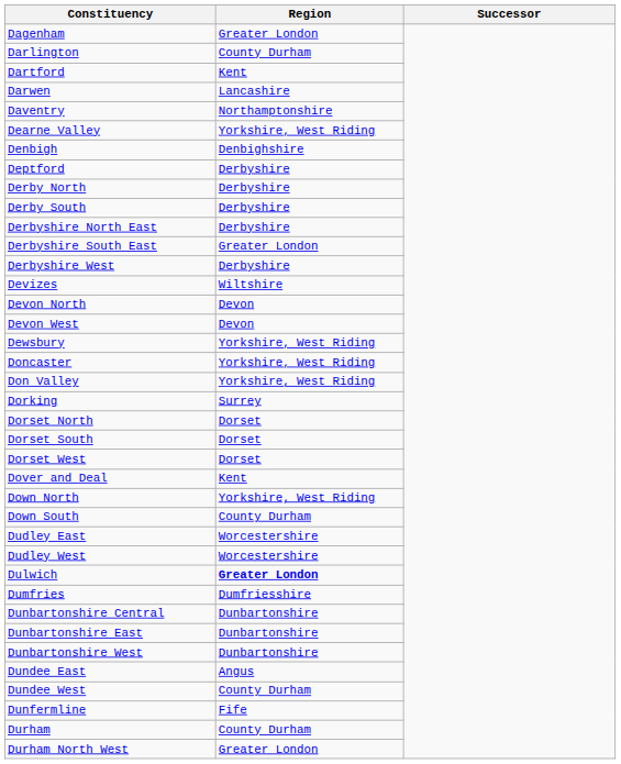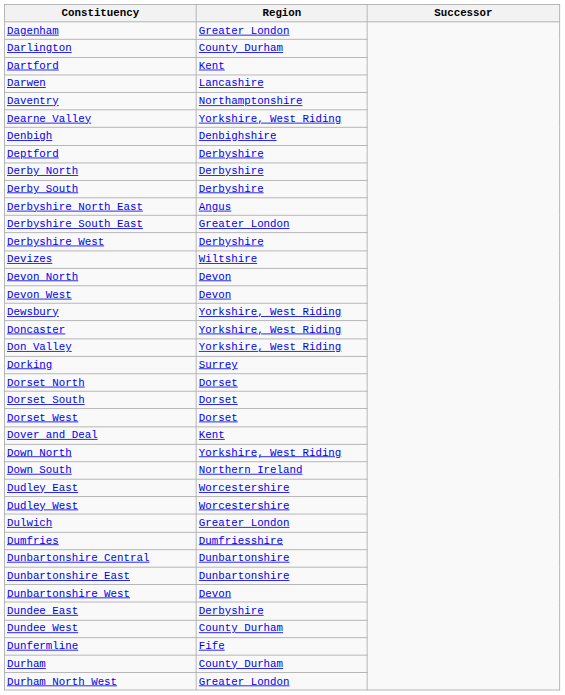Derbyshire North East | Region: Derbyshire -> Angus
Down South | Region: County Durham -> Northern Ireland
Dulwich | Region: bold -> normal
Dunbartonshire West | Region: Dunbartonshire -> Devon
Dundee East | Region: Angus -> Derbyshire
